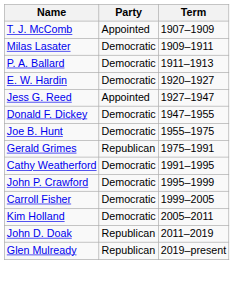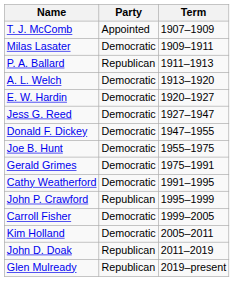P. A. Ballard | Party: Democratic -> Republican
+ row: A. L. Welch | Democratic | 1913–1920
Jess G. Reed | Party: Appointed -> Democratic
Gerald Grimes | Party: Republican -> Democratic
John P. Crawford | Party: Democratic -> Republican
